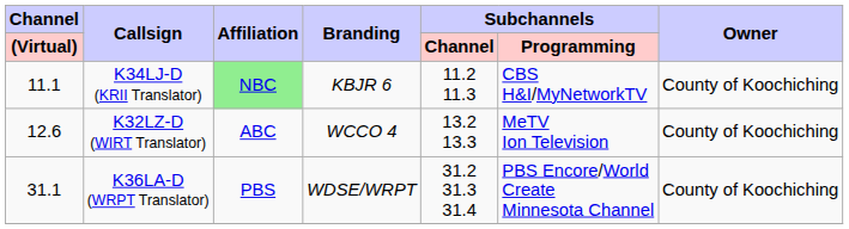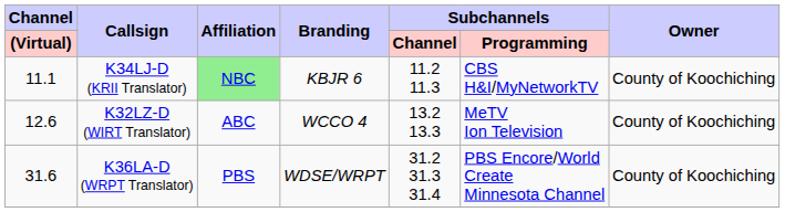K36LA-D (WRPT Translator) | Channel / (Virtual): 31.1 -> 31.6
